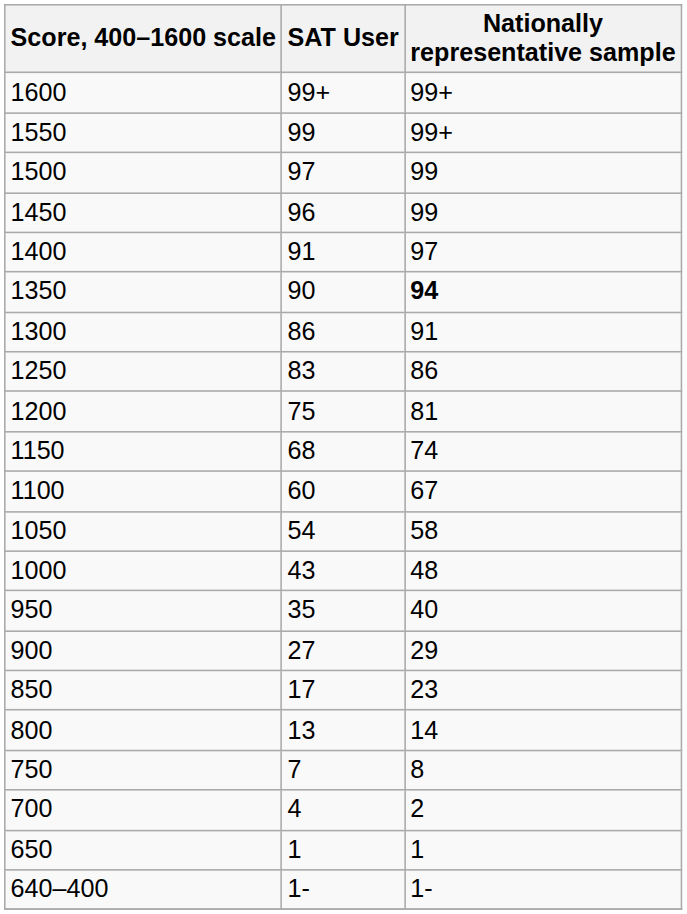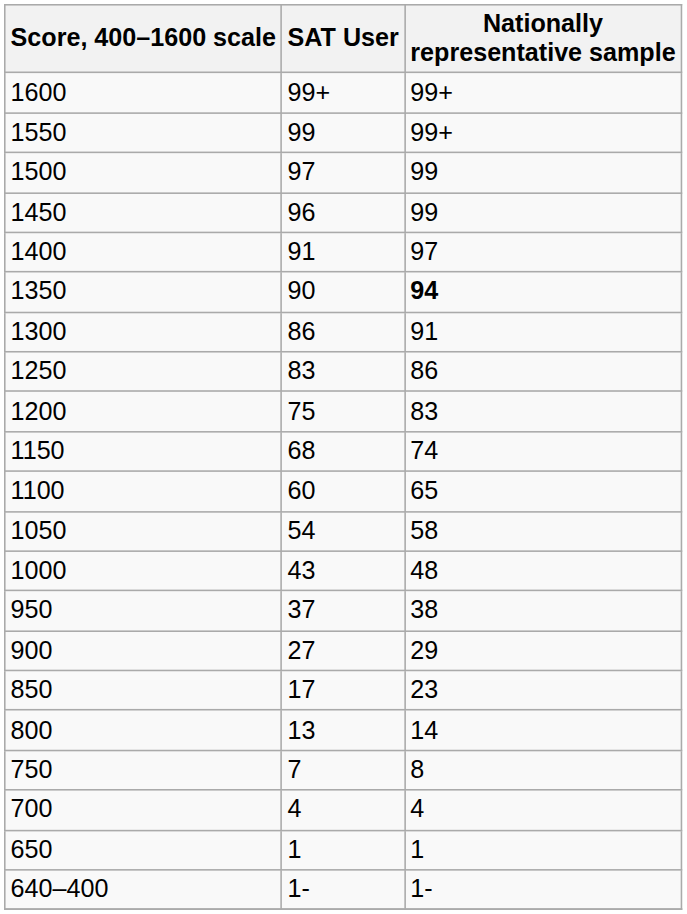1200 | Nationally representative sample: 81 -> 83
1100 | Nationally representative sample: 67 -> 65
950 | SAT User: 35 -> 37
950 | Nationally representative sample: 40 -> 38
700 | Nationally representative sample: 2 -> 4
